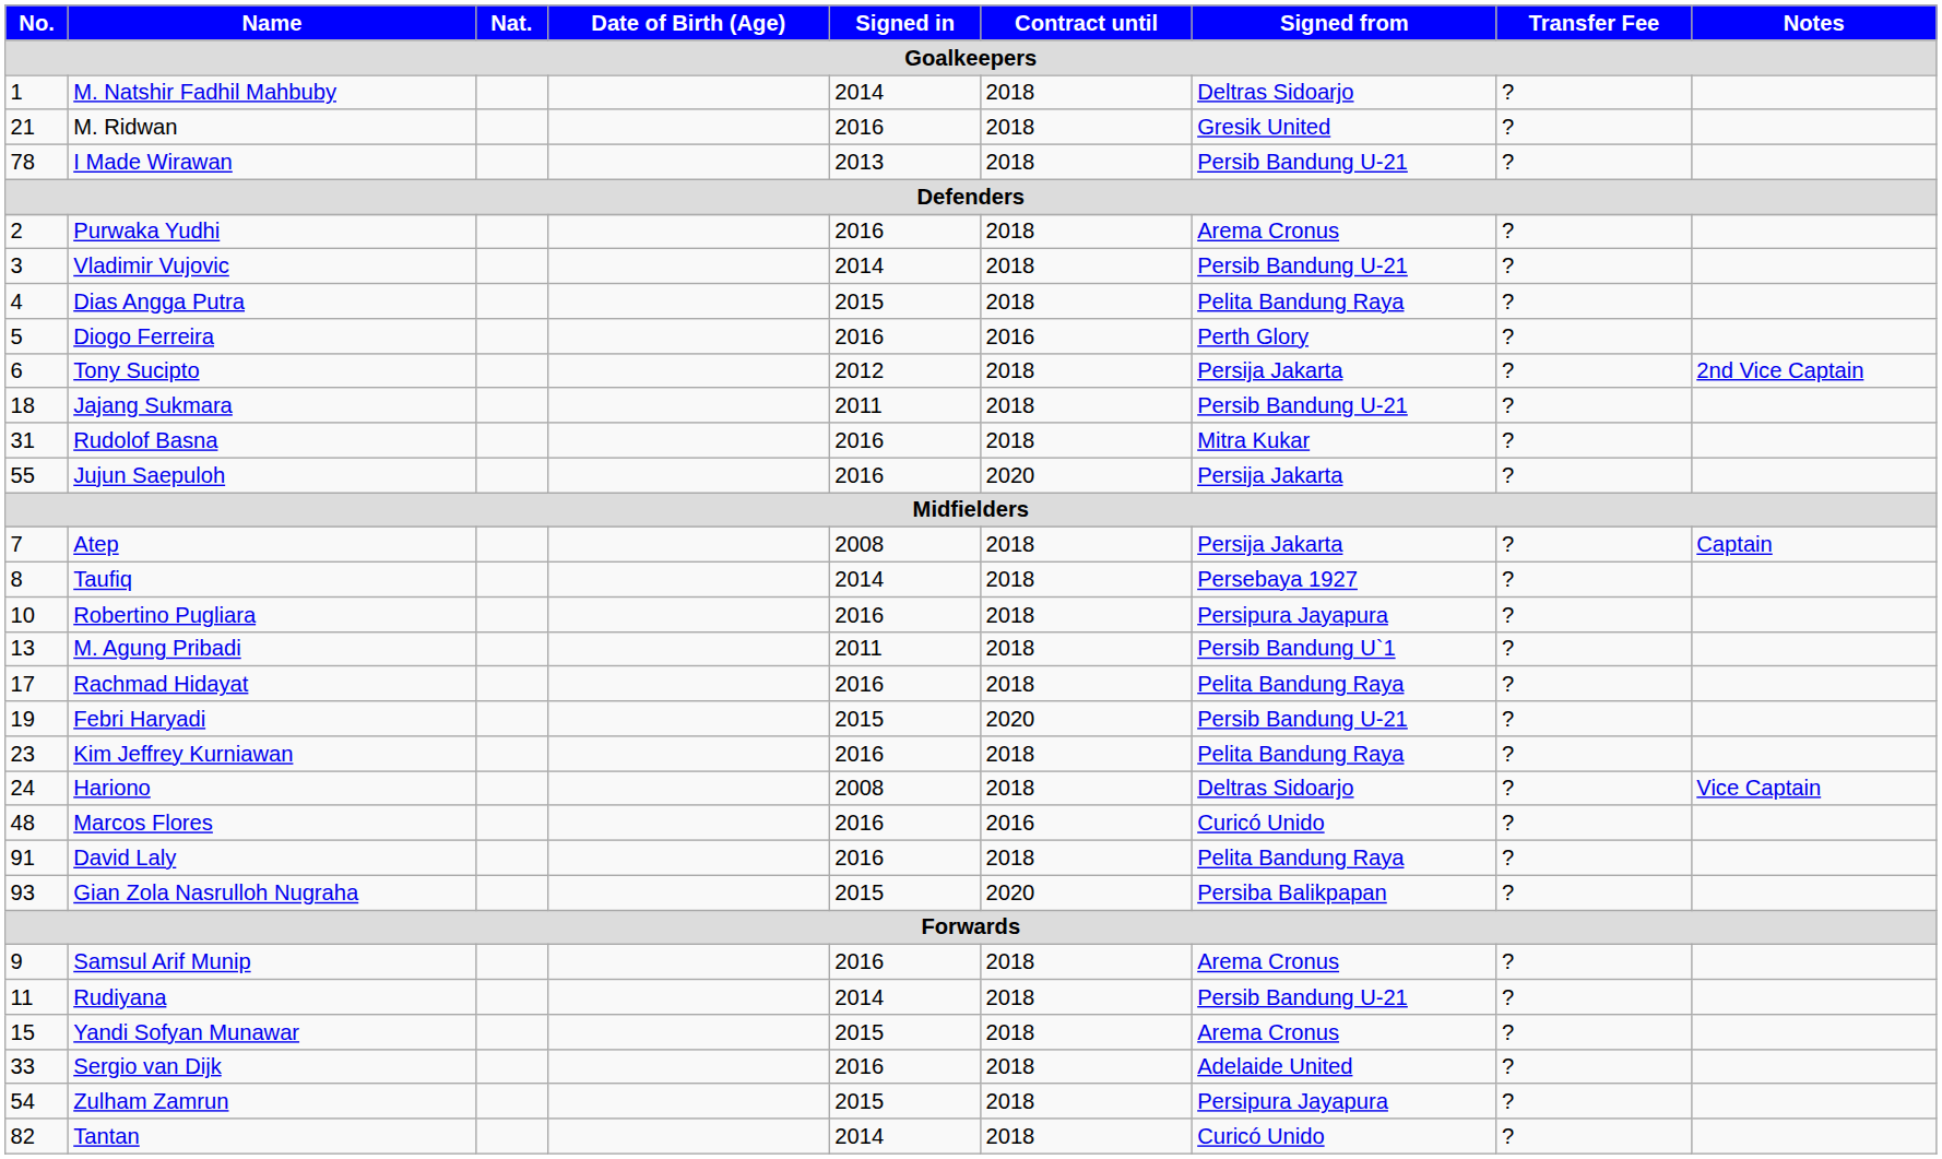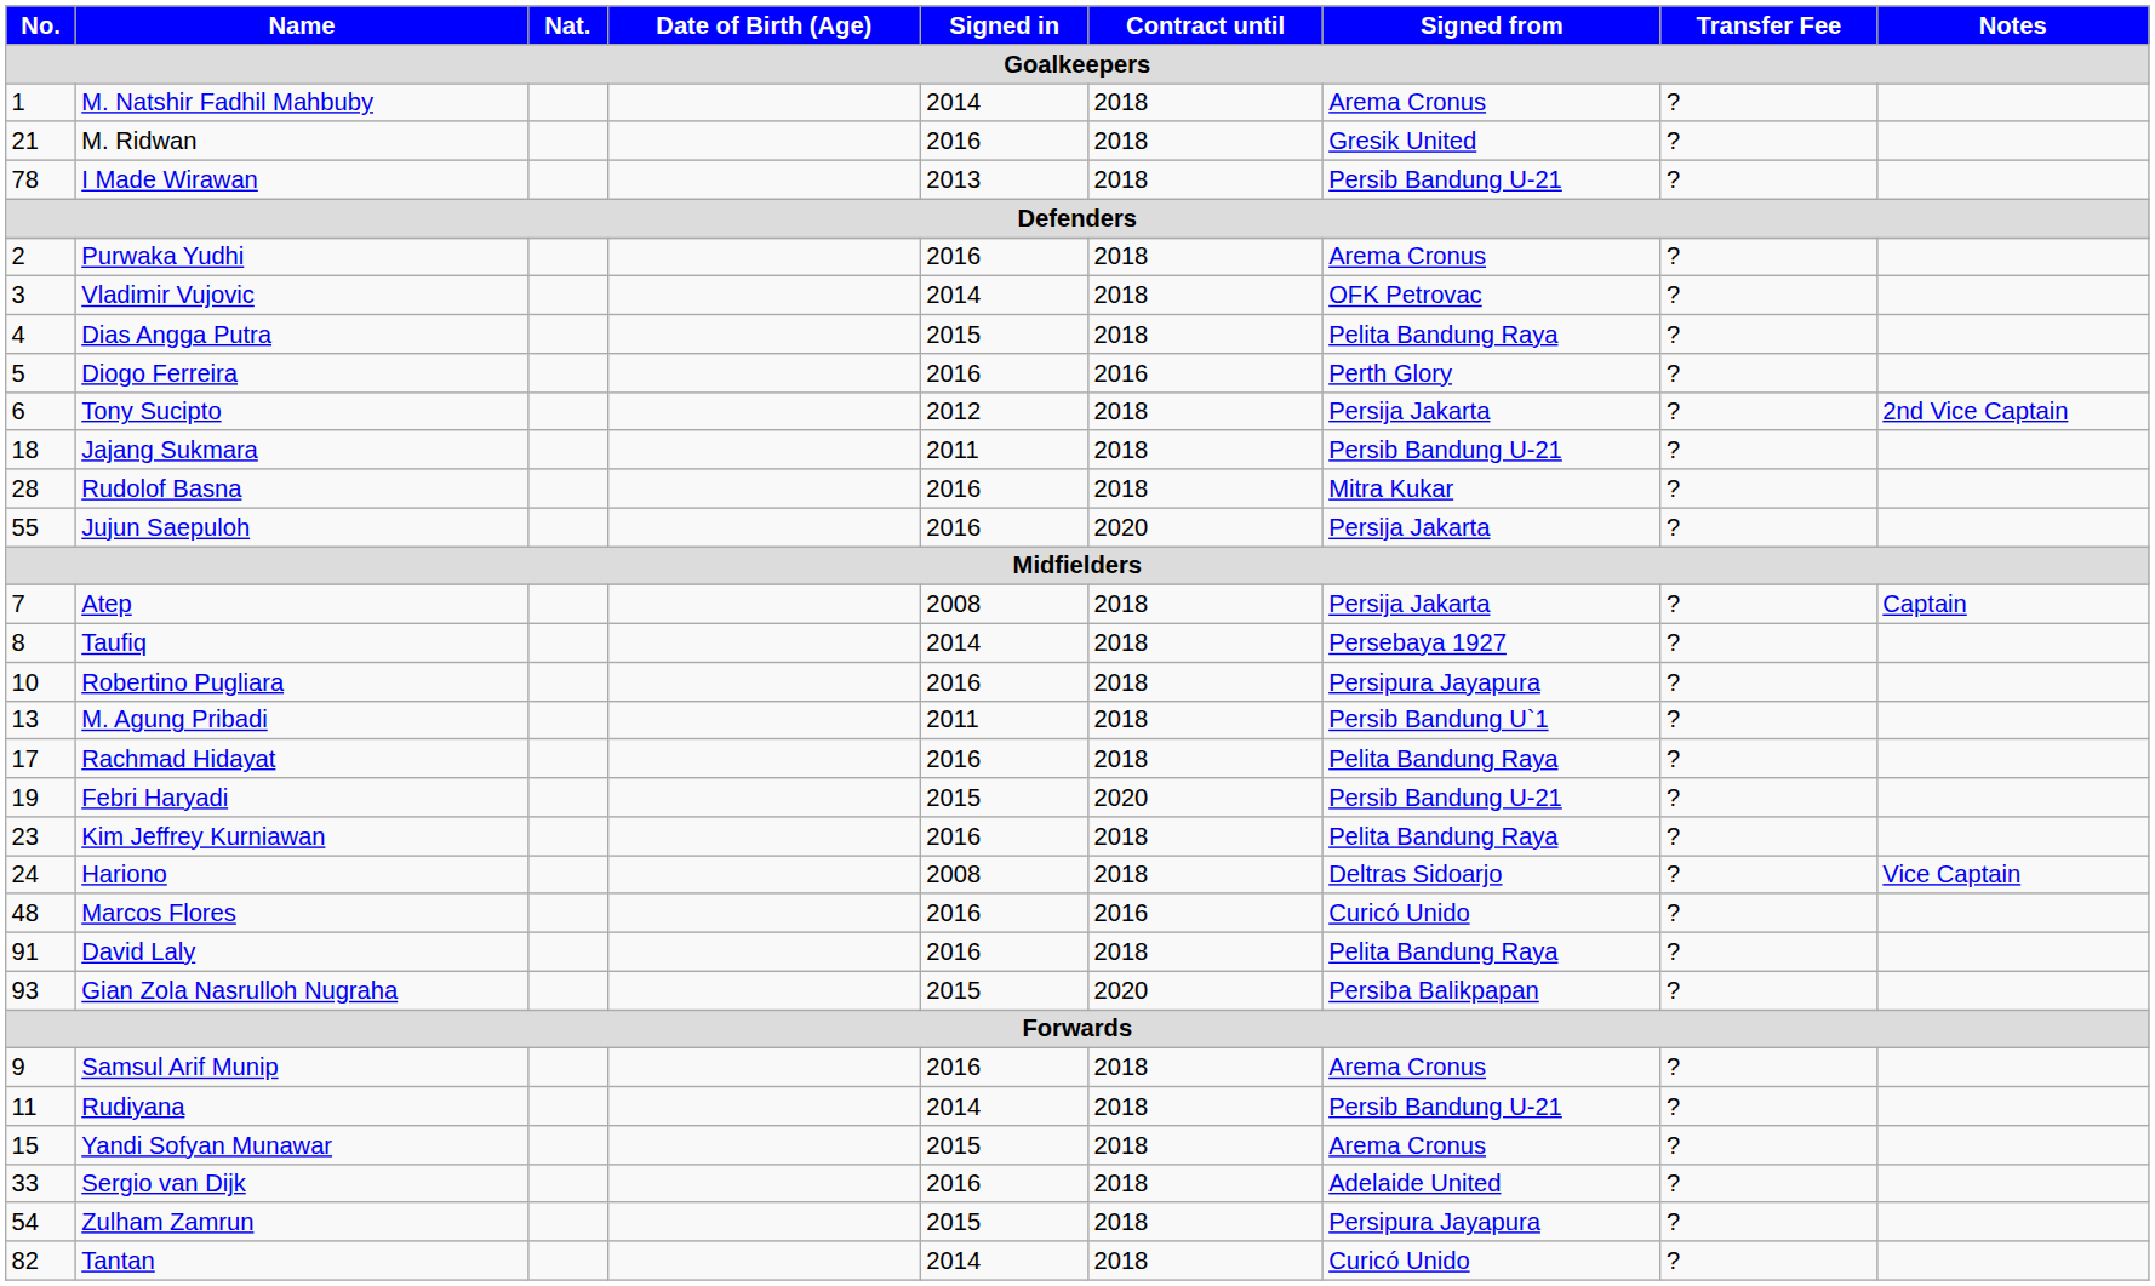M. Natshir Fadhil Mahbuby | Signed from: Deltras Sidoarjo -> Arema Cronus
Vladimir Vujovic | Signed from: Persib Bandung U-21 -> OFK Petrovac
Rudolof Basna | No.: 31 -> 28
